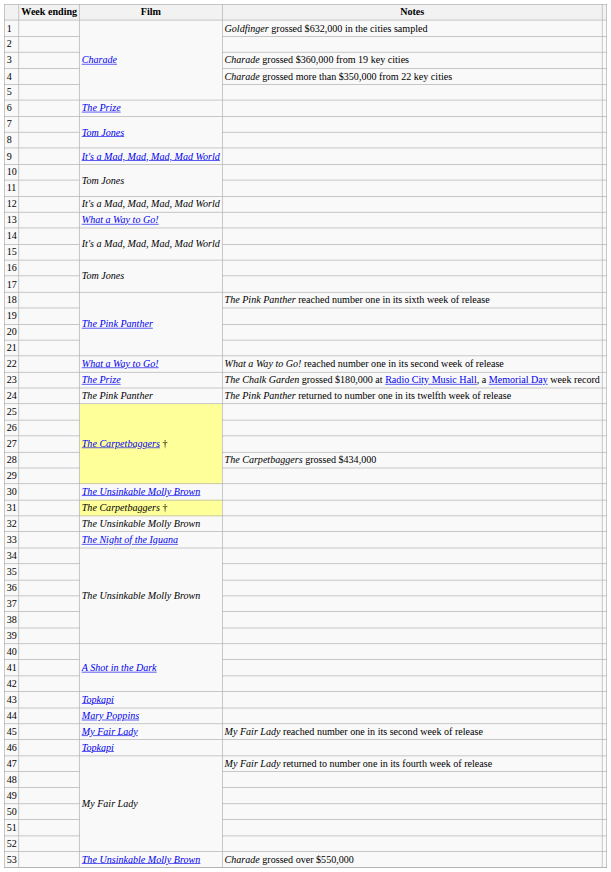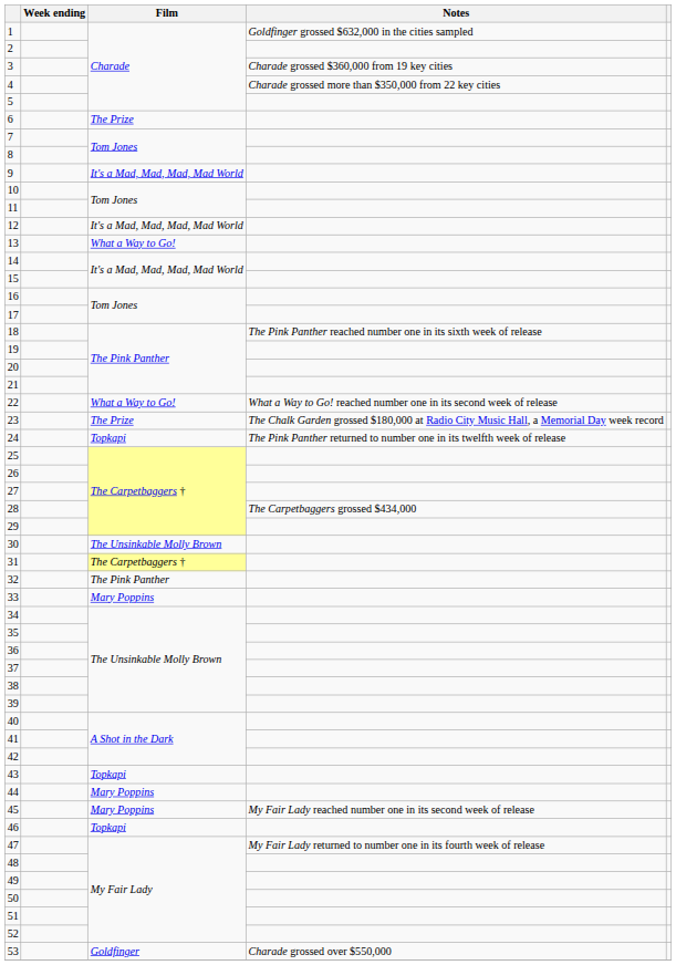24 | Film: The Pink Panther -> Topkapi
32 | Film: The Unsinkable Molly Brown -> The Pink Panther
33 | Film: The Night of the Iguana -> Mary Poppins
45 | Film: My Fair Lady -> Mary Poppins
53 | Film: The Unsinkable Molly Brown -> Goldfinger
